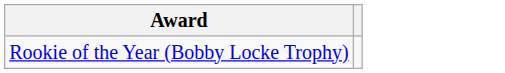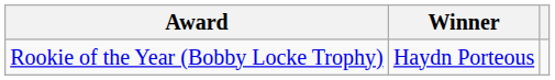+ column: Winner | Haydn Porteous
